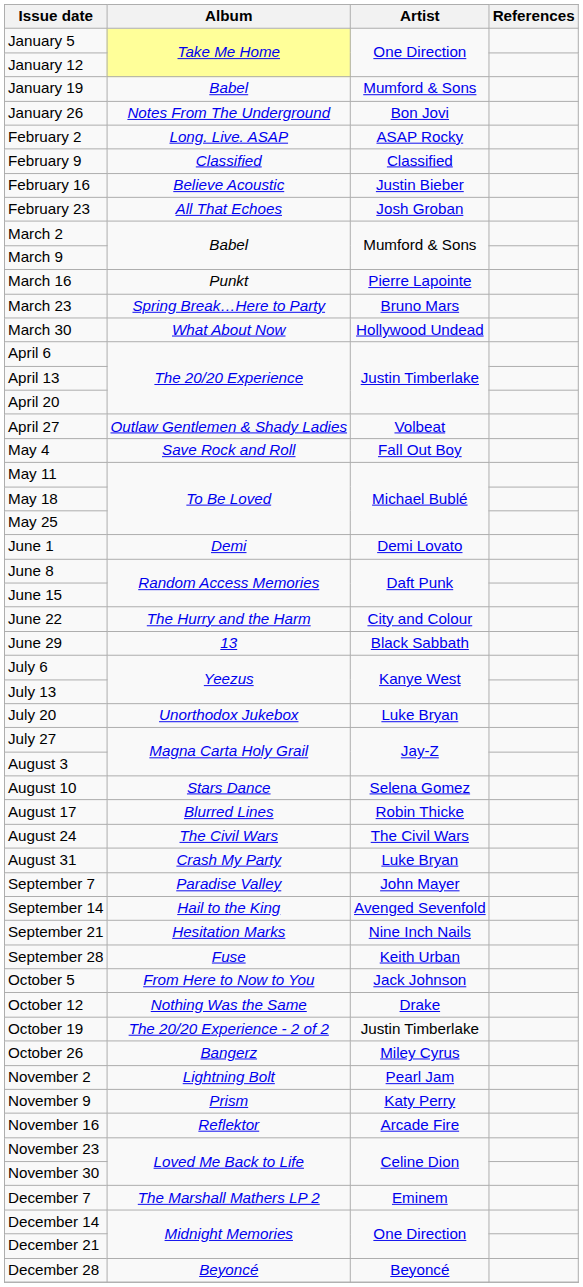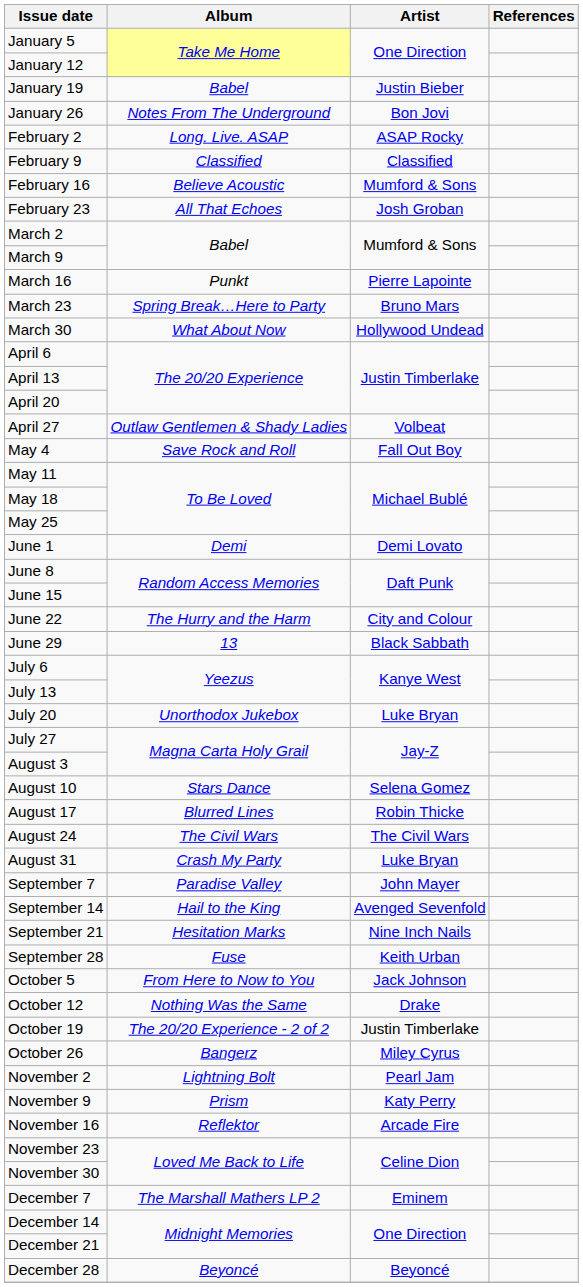January 19 | Artist: Mumford & Sons -> Justin Bieber
February 16 | Artist: Justin Bieber -> Mumford & Sons
